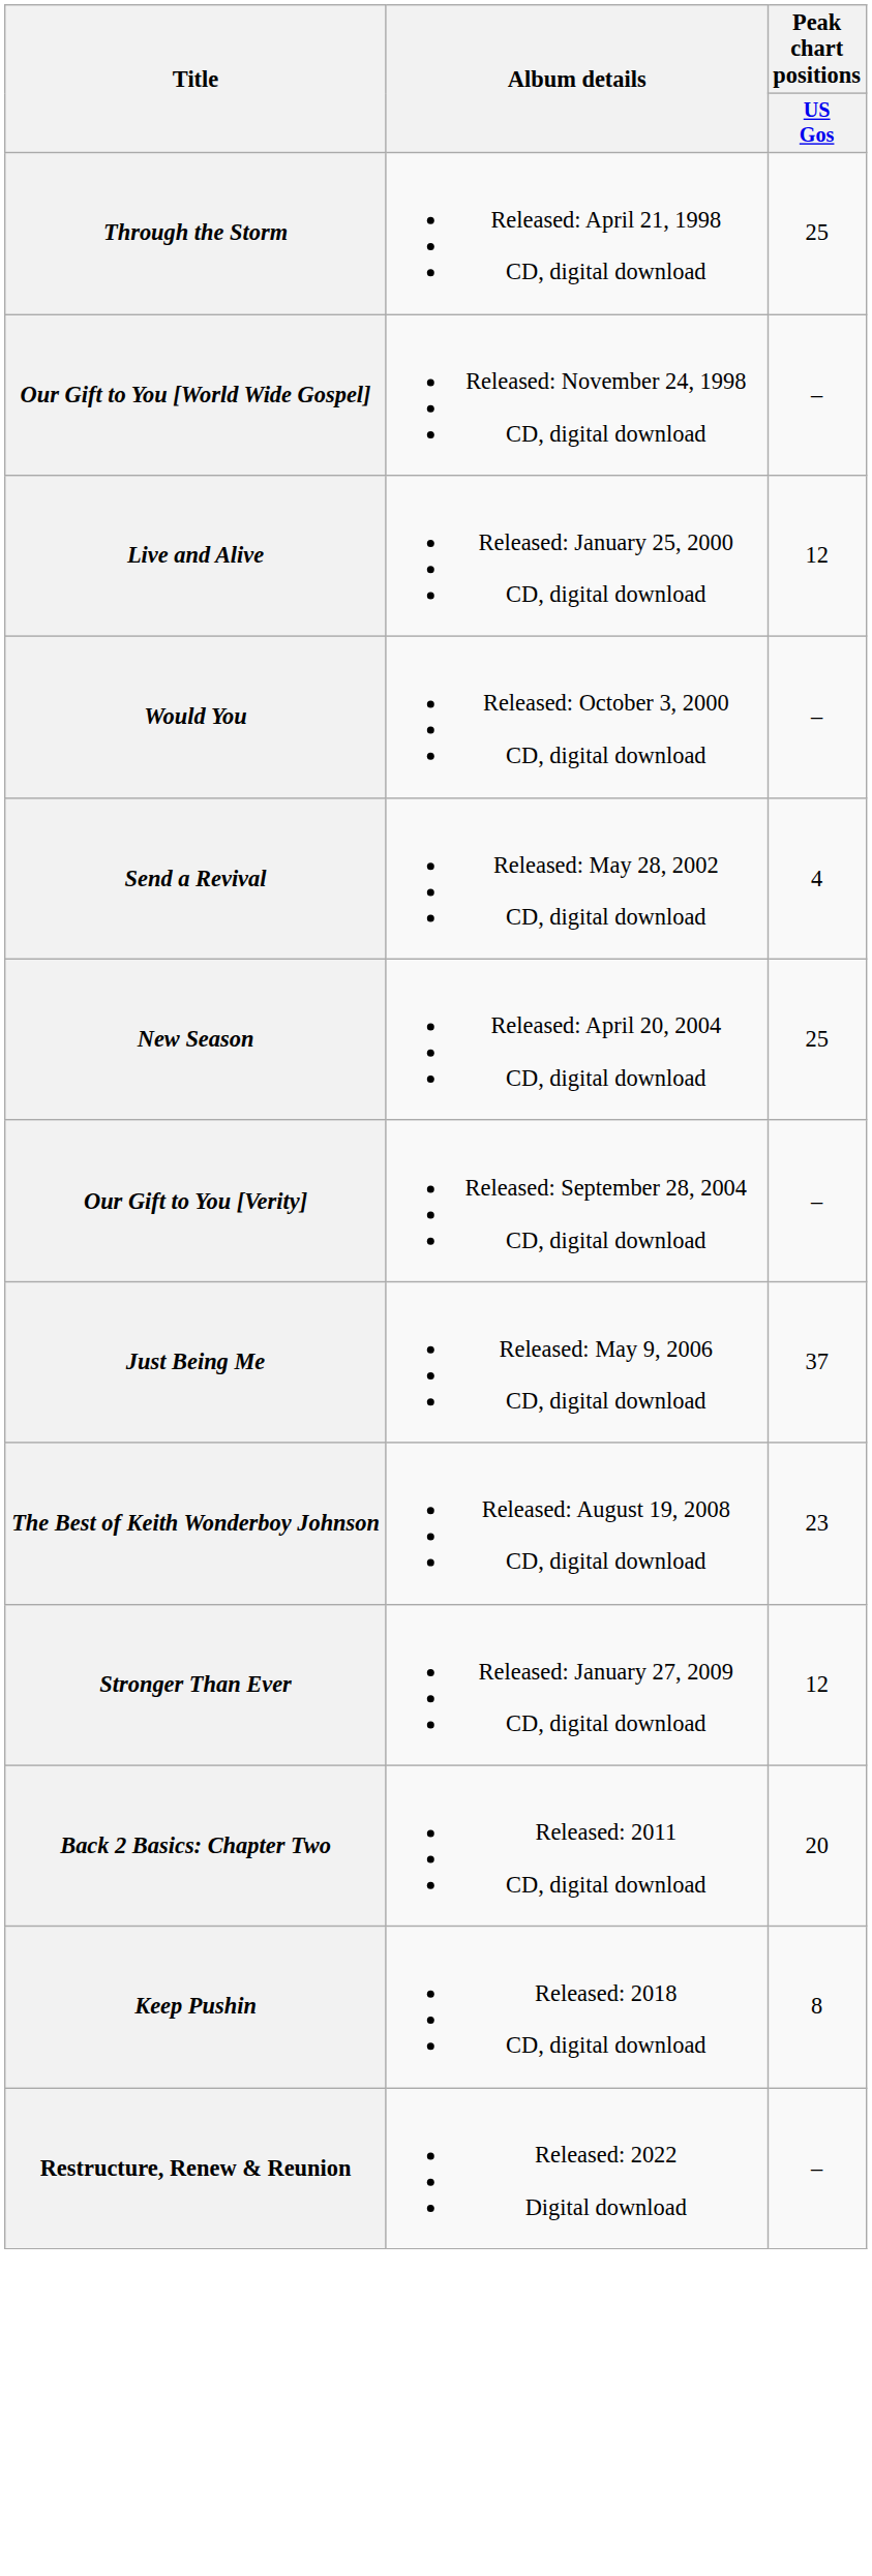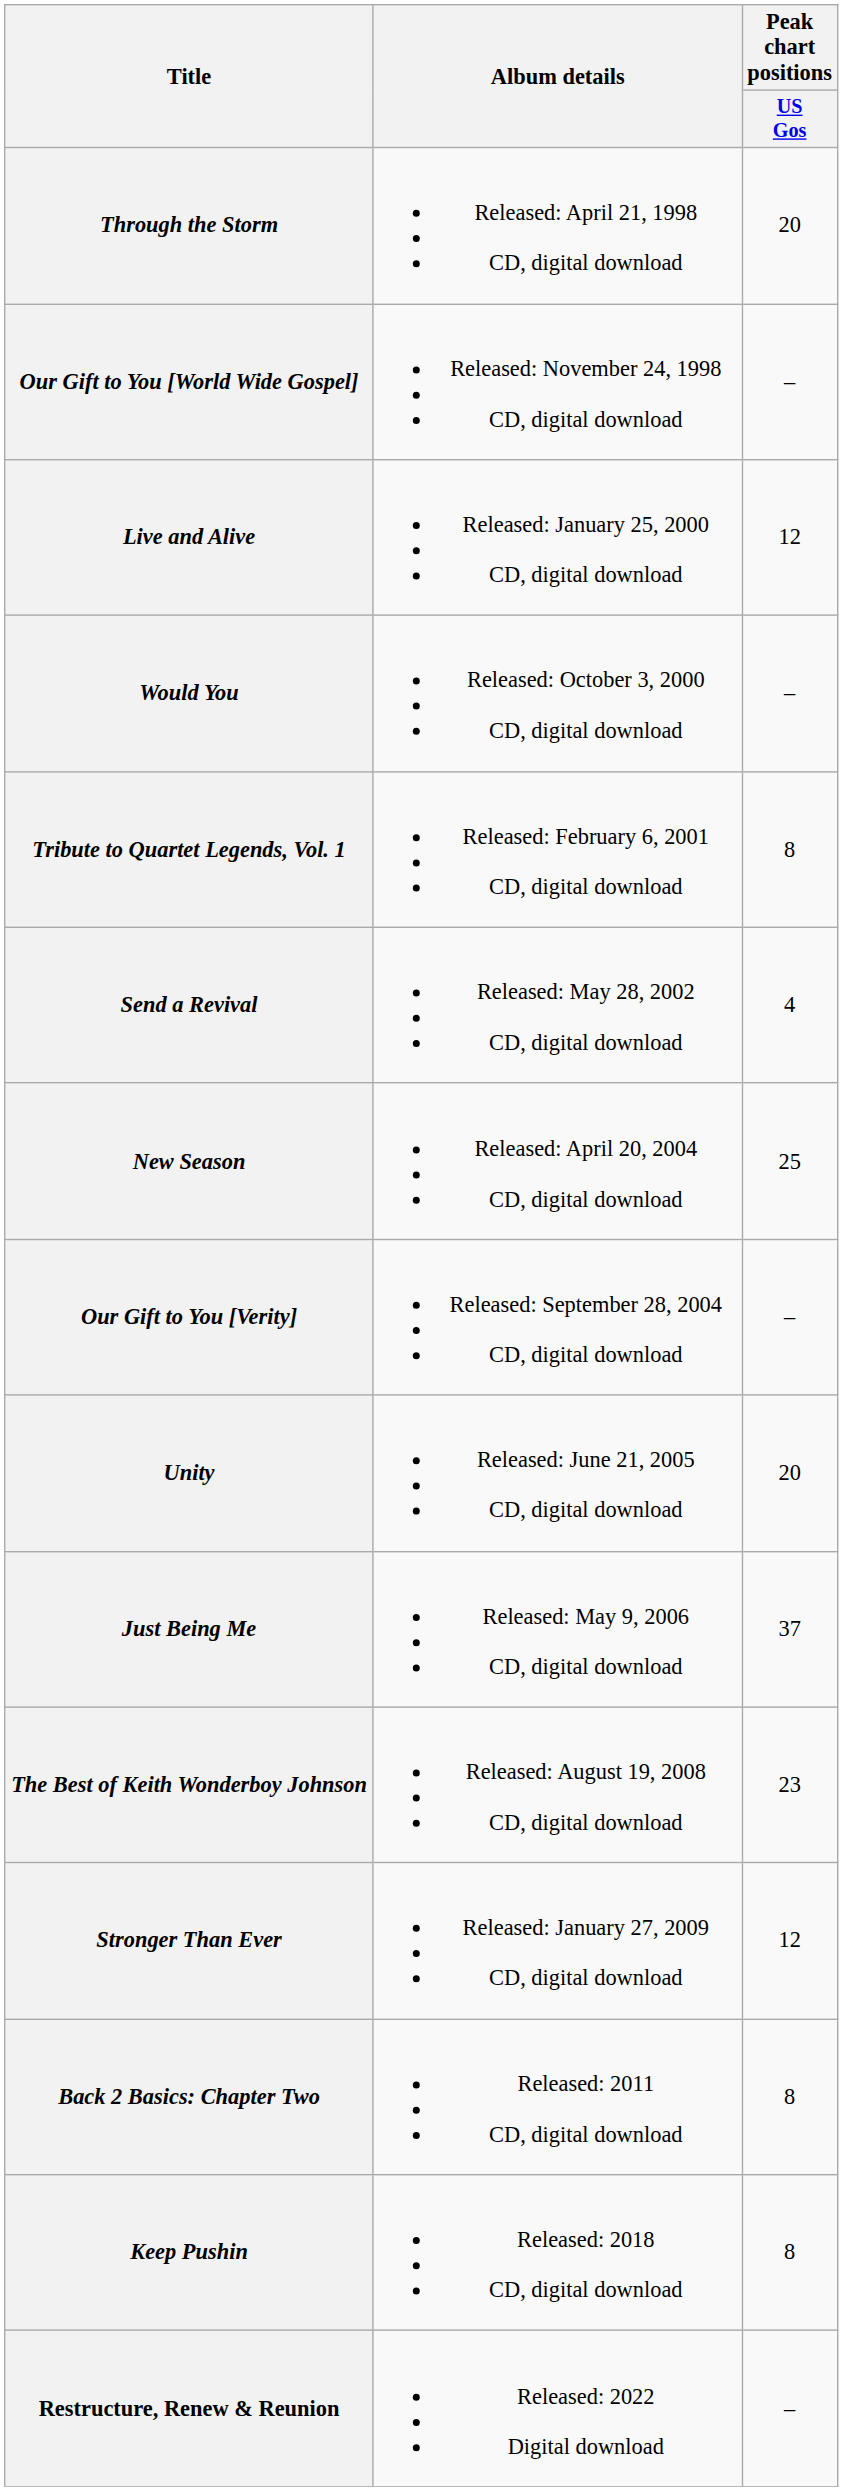Through the Storm | Peak chart positions / US Gos: 25 -> 20
+ row: Tribute to Quartet Legends, Vol. 1 | Released: February 6, 2001 CD, digital download | 8
+ row: Unity | Released: June 21, 2005 CD, digital download | 20
Back 2 Basics: Chapter Two | Peak chart positions / US Gos: 20 -> 8
